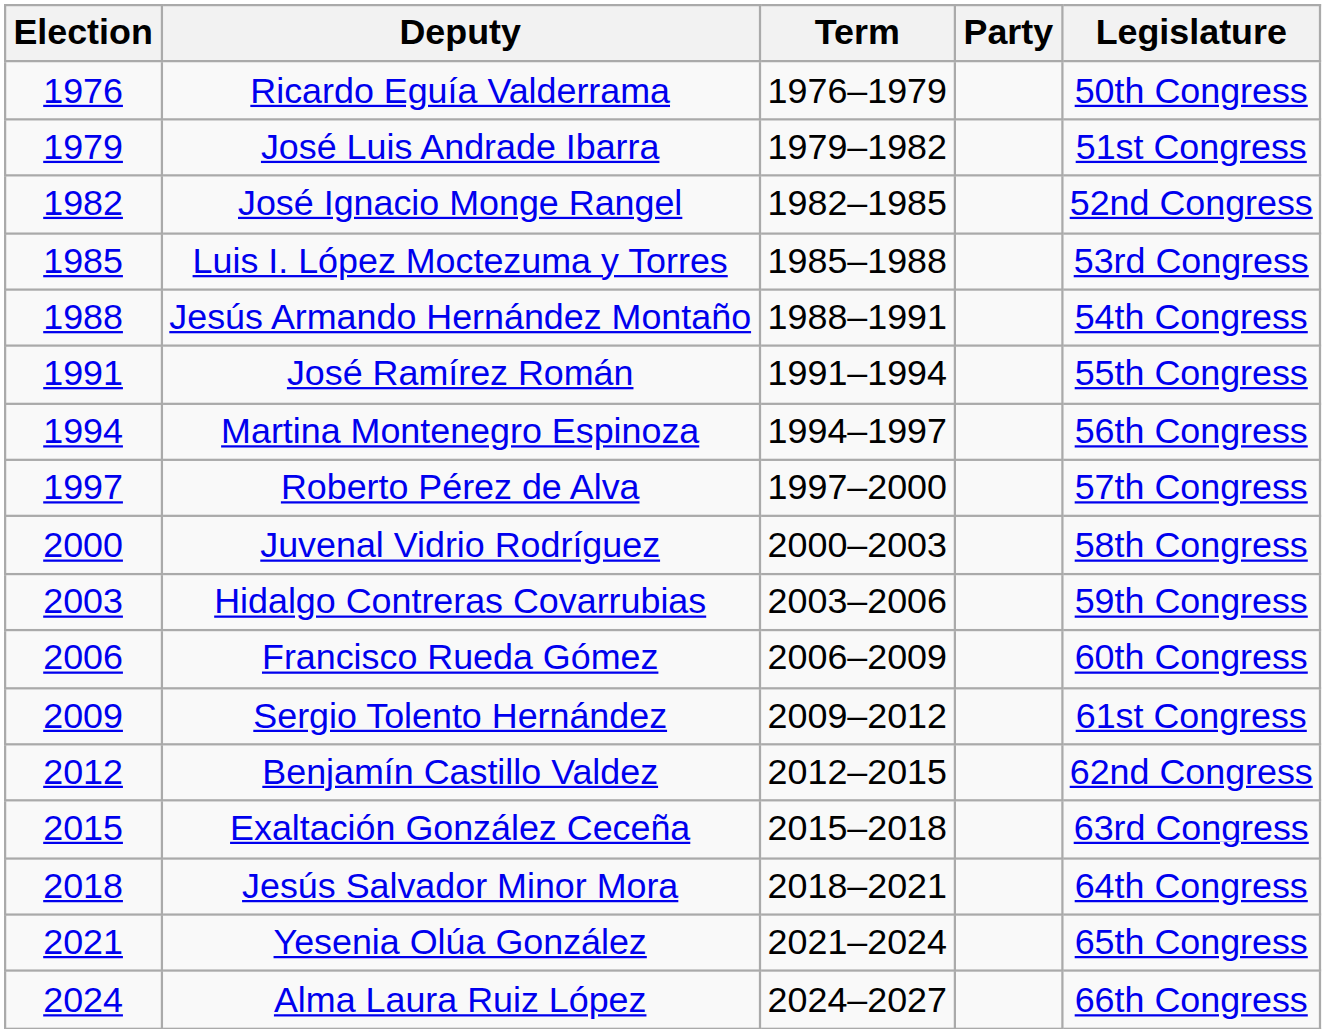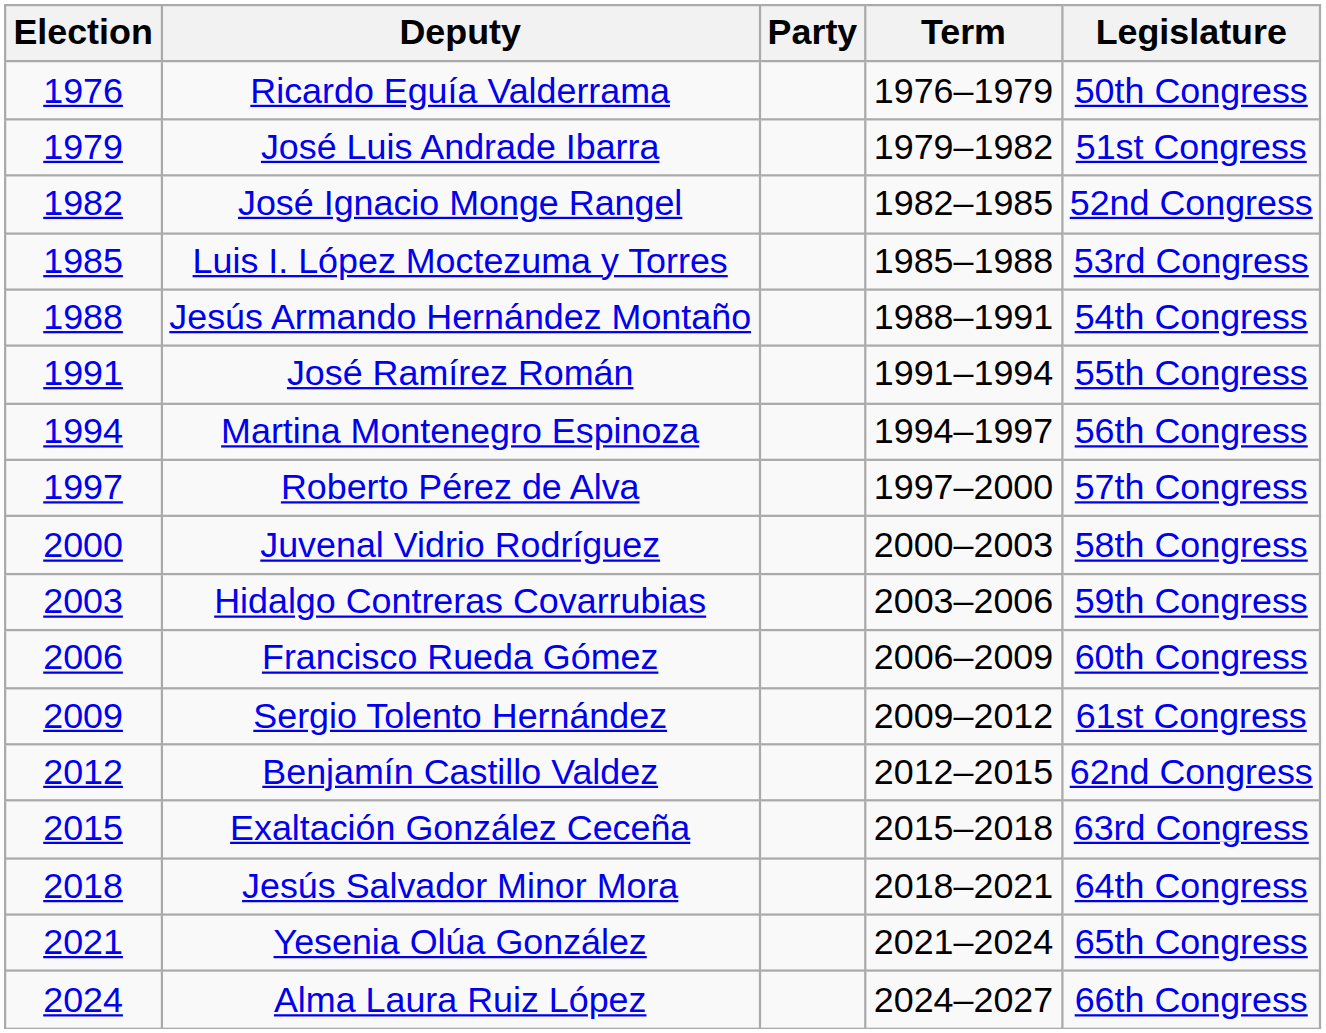columns swapped: Party <-> Term
